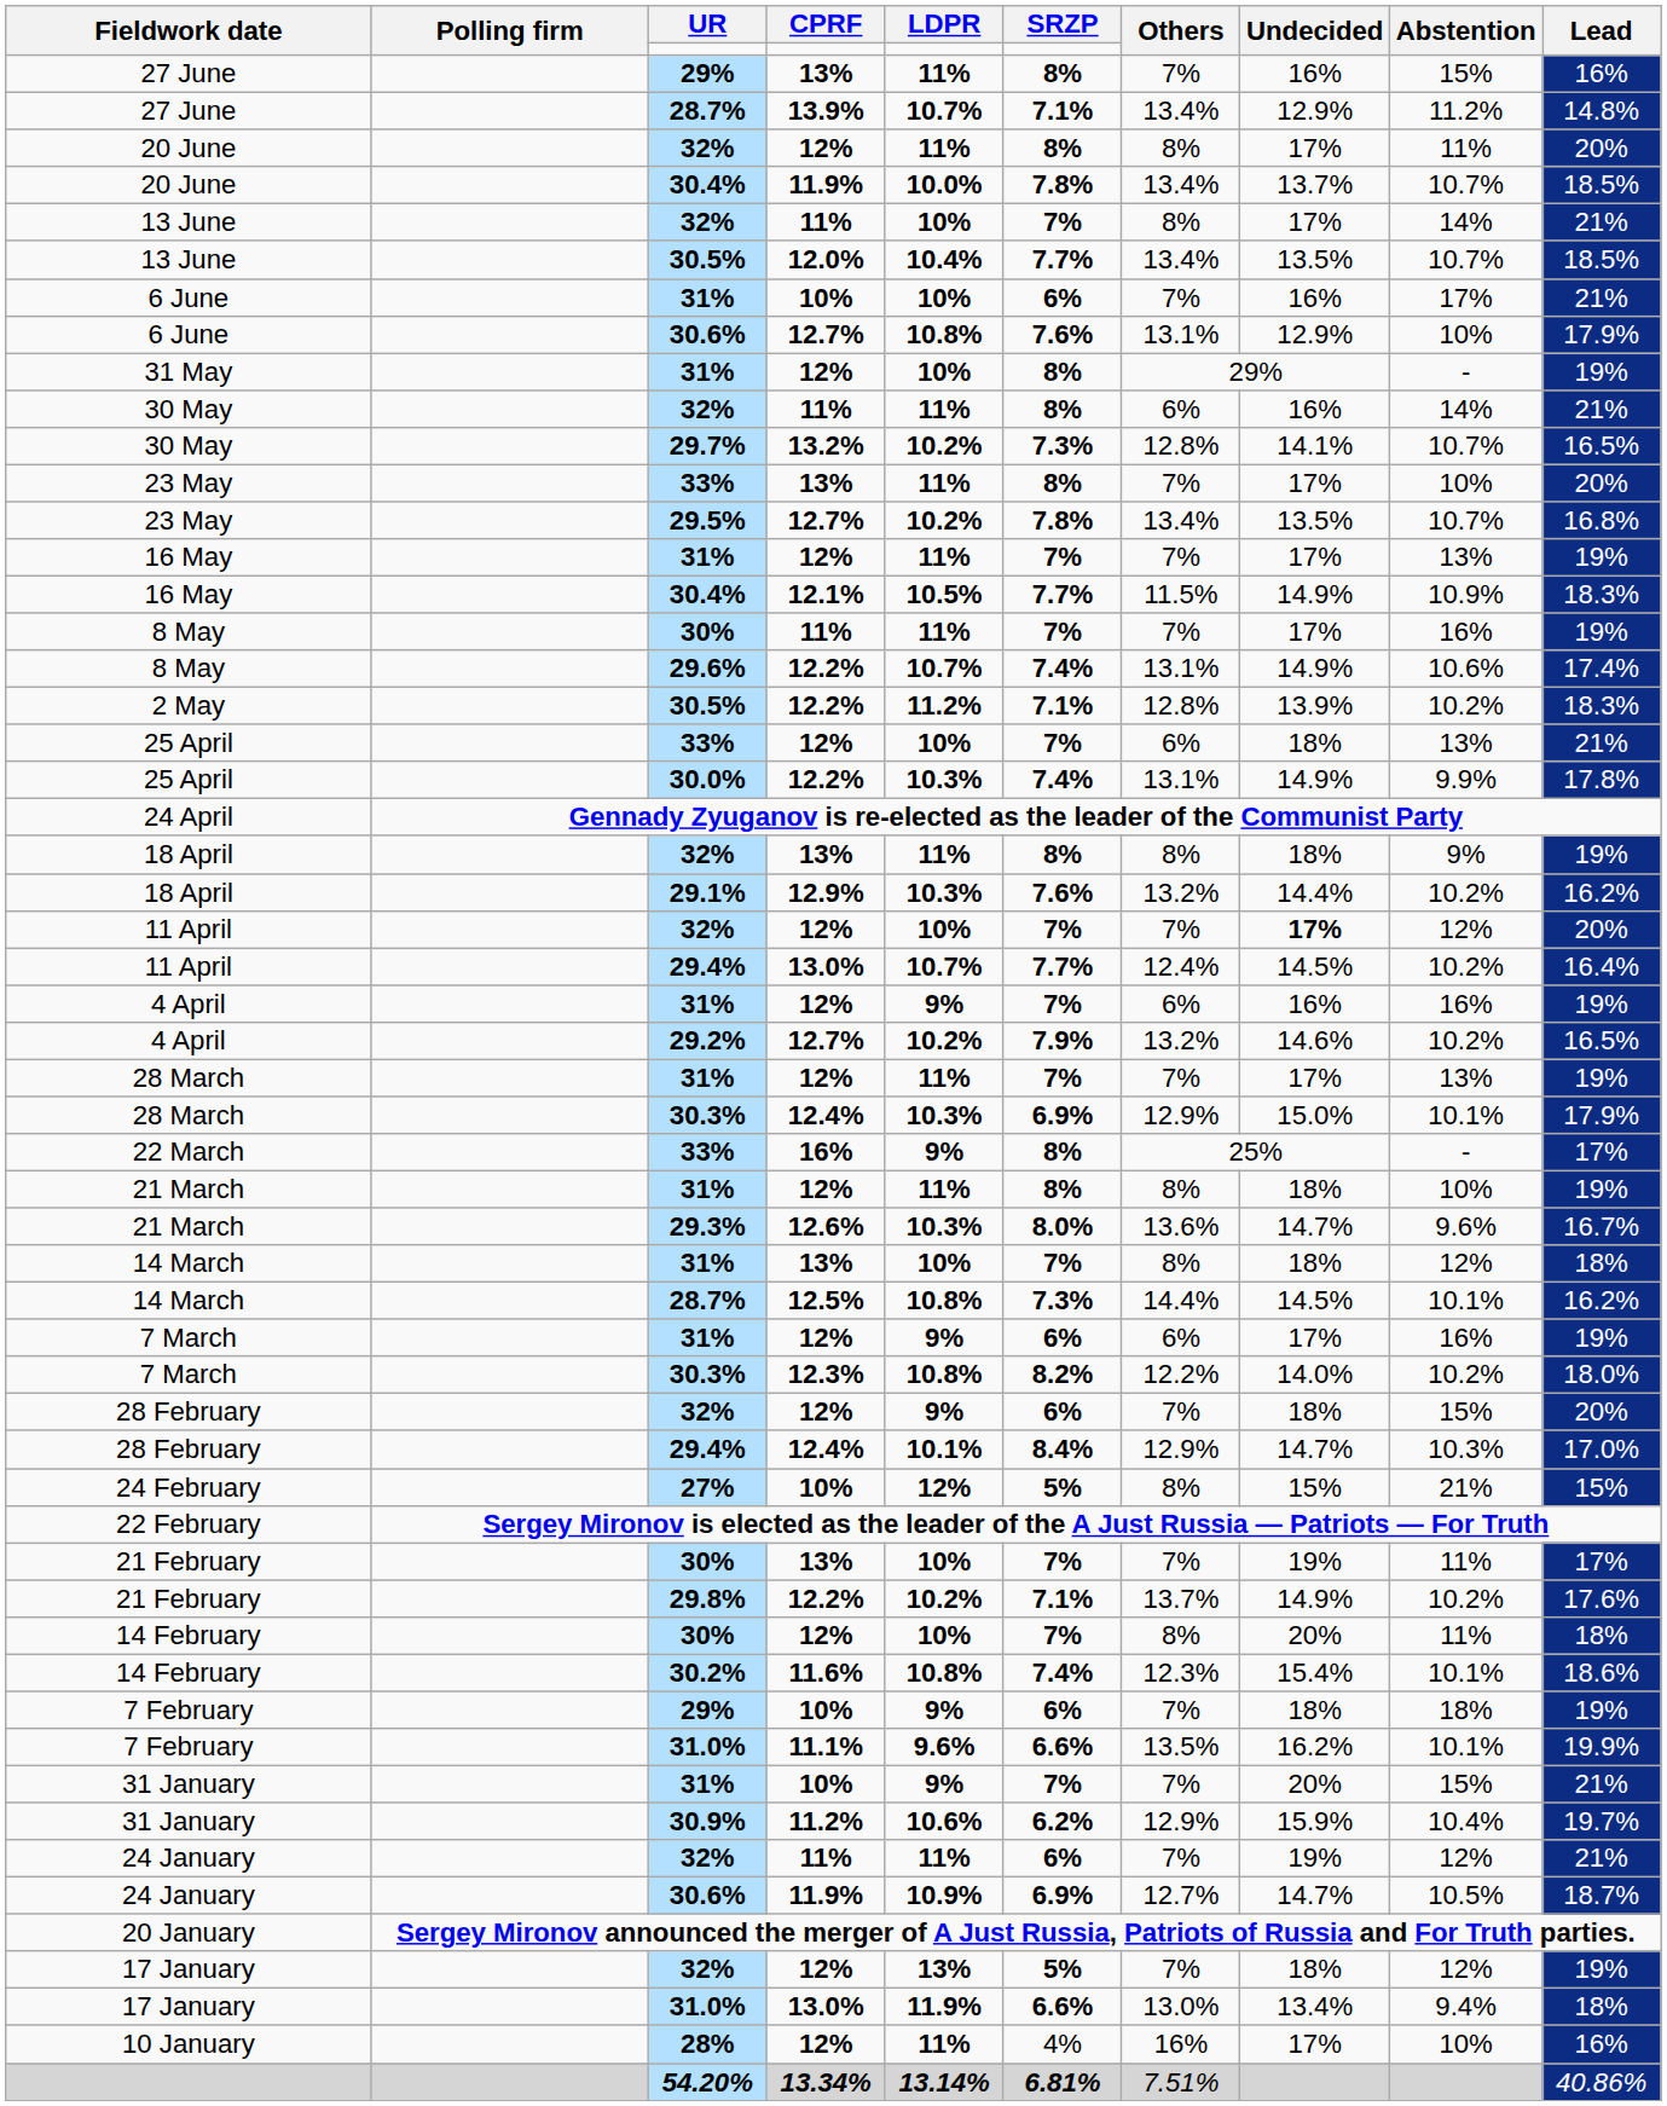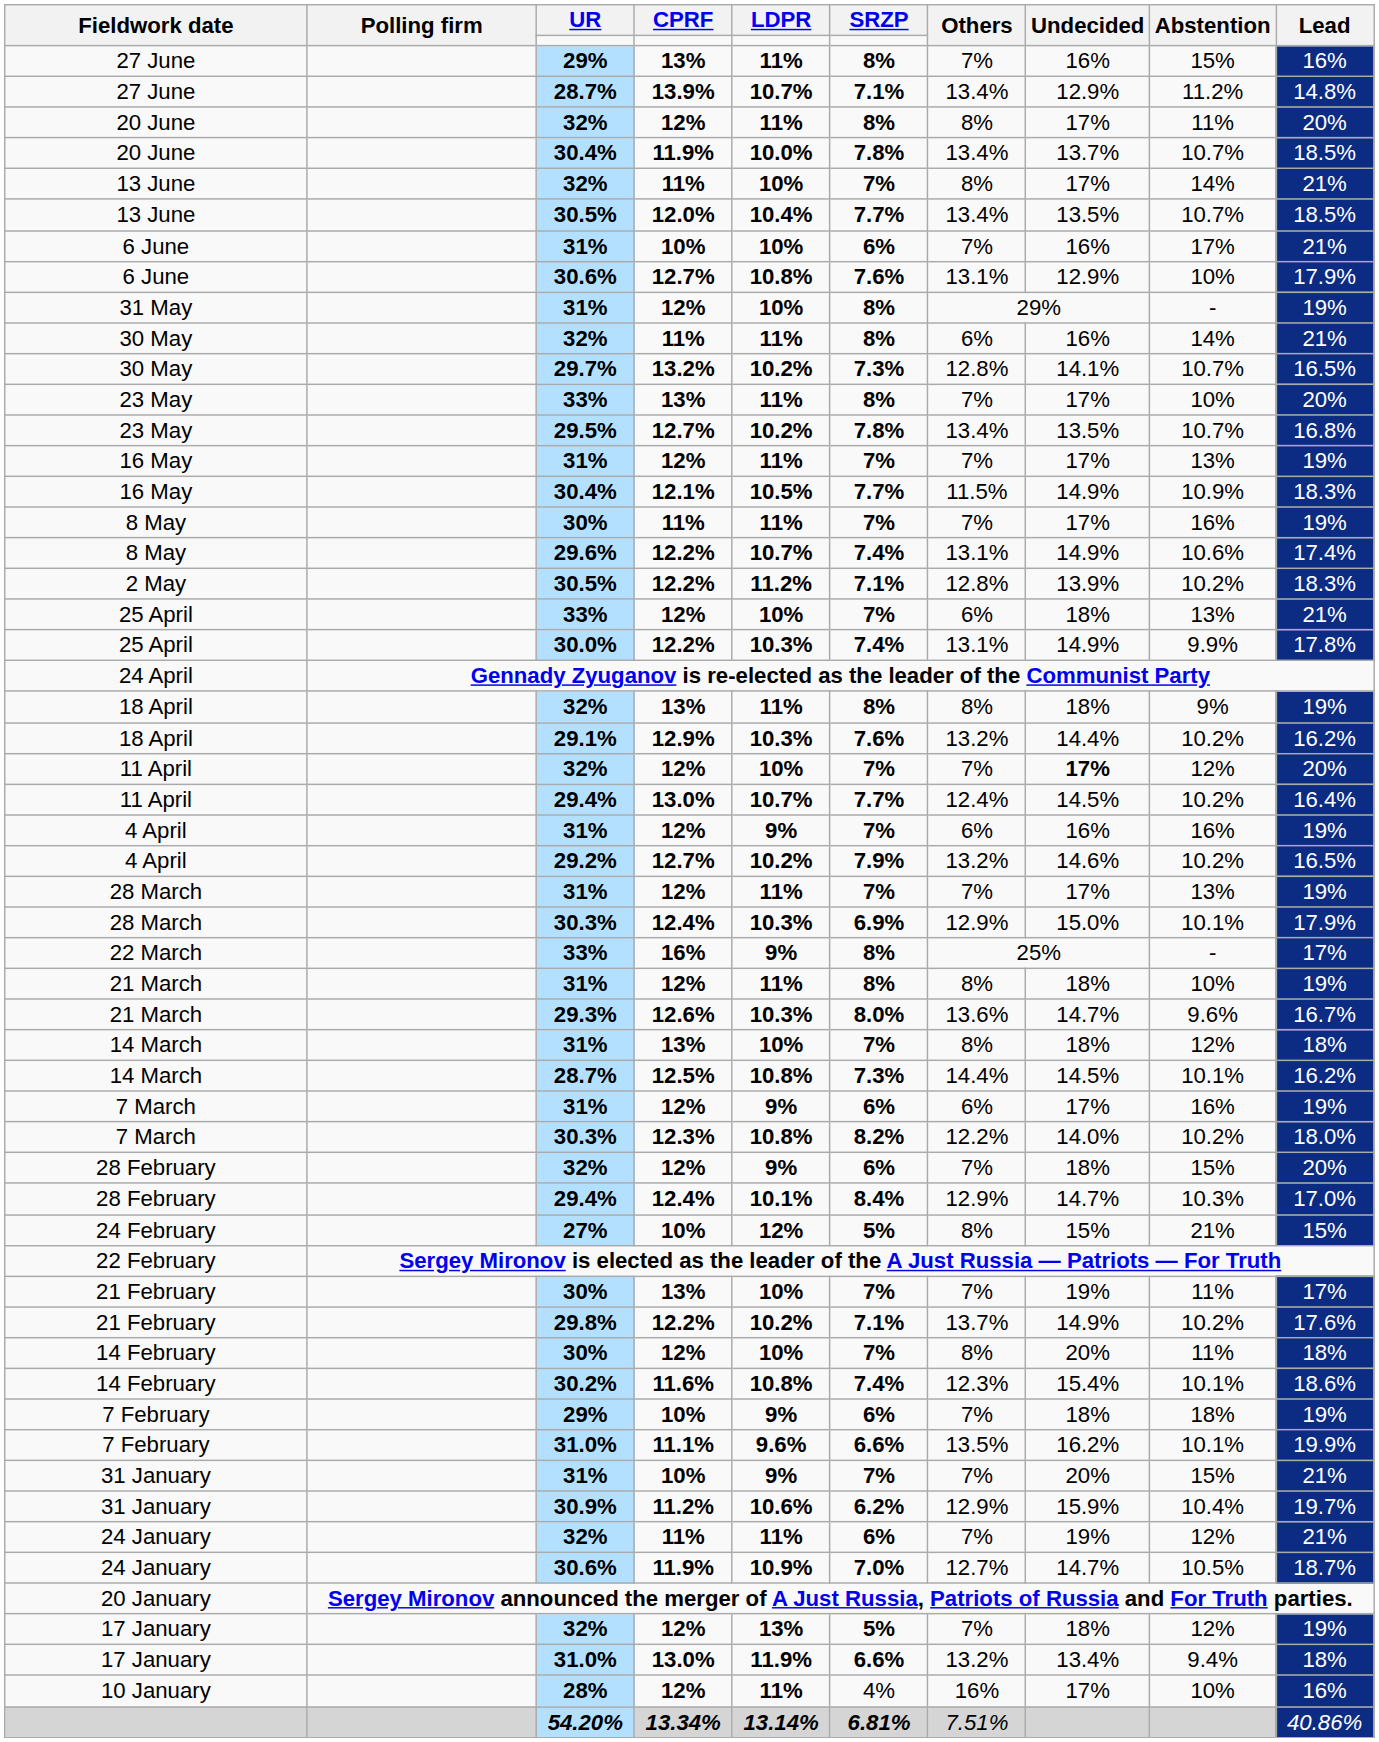24 January / 30.6% | SRZP: 6.9% -> 7.0%
17 January / 31.0% | Others: 13.0% -> 13.2%
